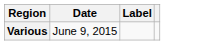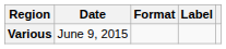+ column: Format
